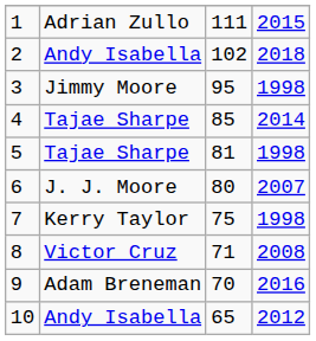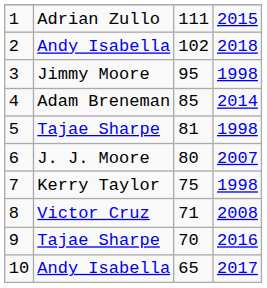4 | column 2: Tajae Sharpe -> Adam Breneman
9 | column 2: Adam Breneman -> Tajae Sharpe
10 | column 4: 2012 -> 2017
